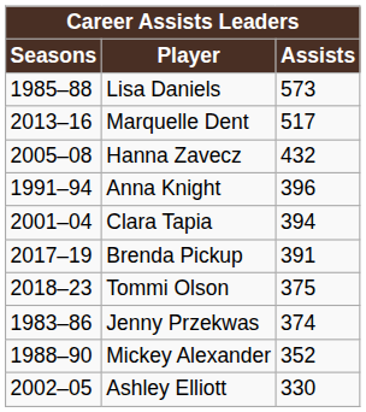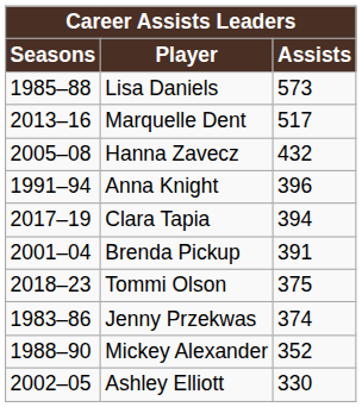Clara Tapia | Seasons: 2001–04 -> 2017–19
Brenda Pickup | Seasons: 2017–19 -> 2001–04
